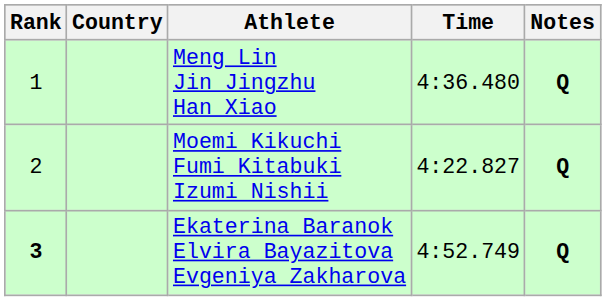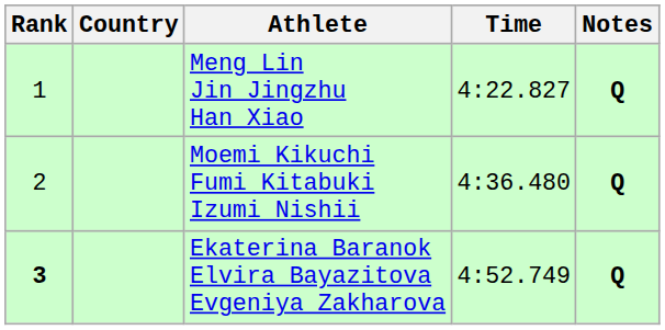Meng Lin Jin Jingzhu Han Xiao | Time: 4:36.480 -> 4:22.827
Moemi Kikuchi Fumi Kitabuki Izumi Nishii | Time: 4:22.827 -> 4:36.480
